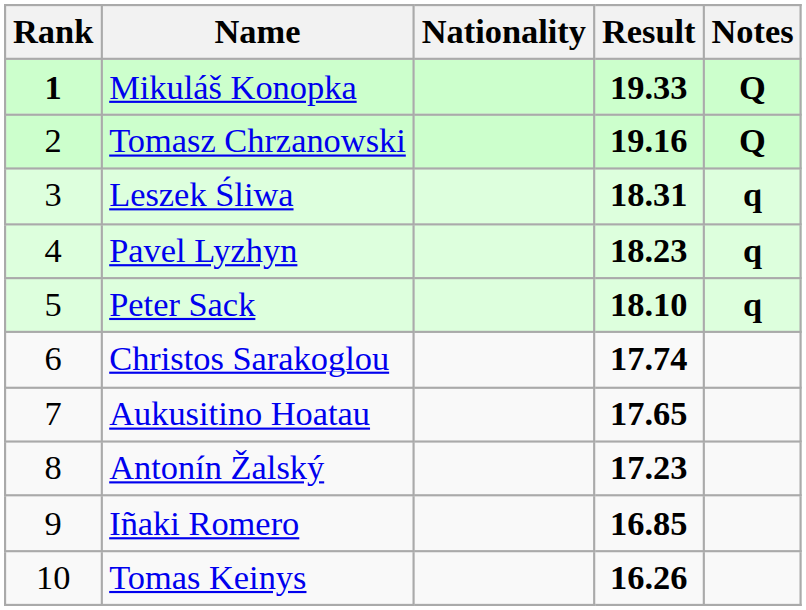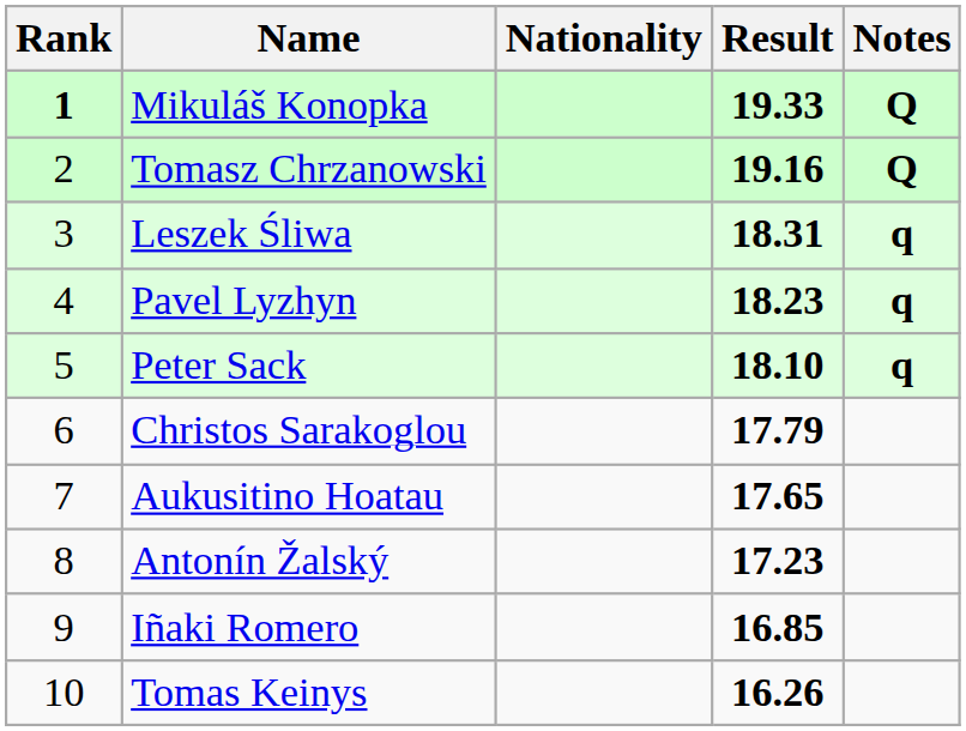Christos Sarakoglou | Result: 17.74 -> 17.79
